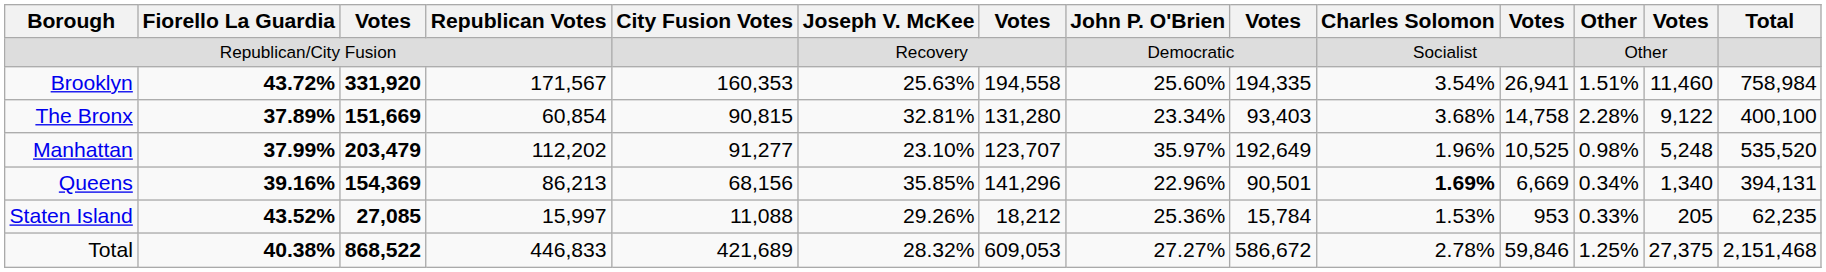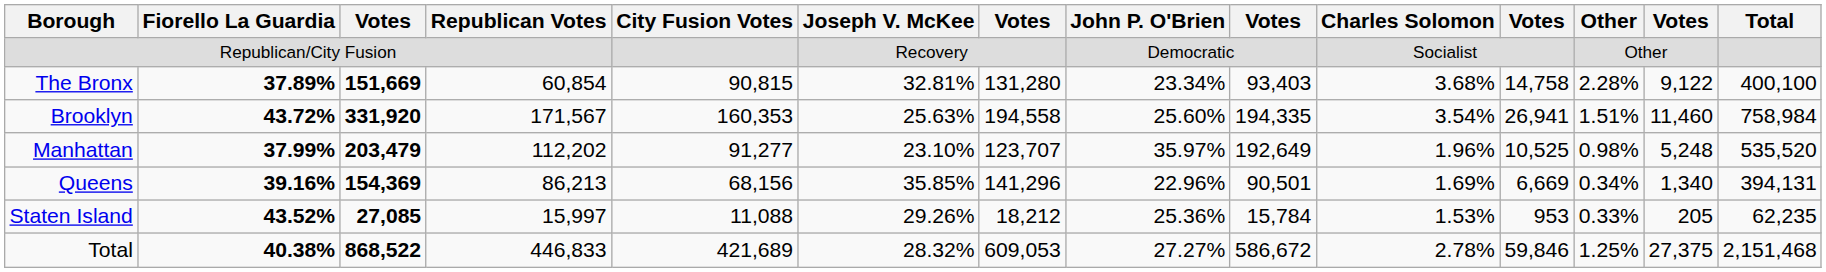rows swapped: The Bronx <-> Brooklyn
Queens | Charles Solomon: bold -> normal
